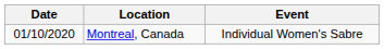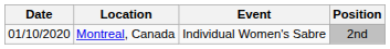+ column: Position | 2nd
